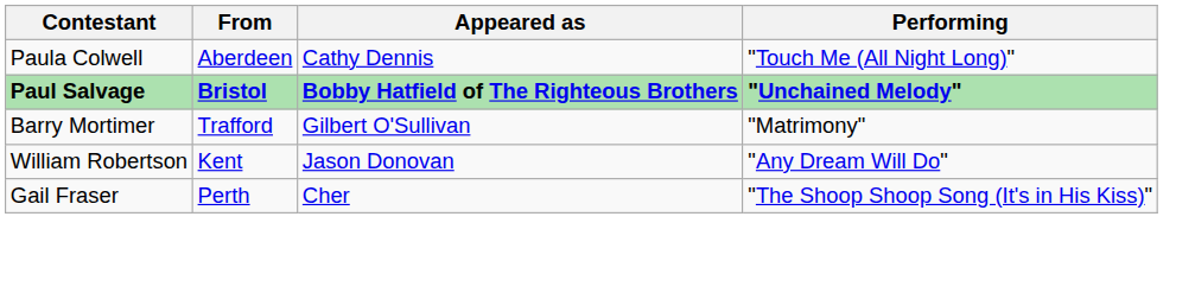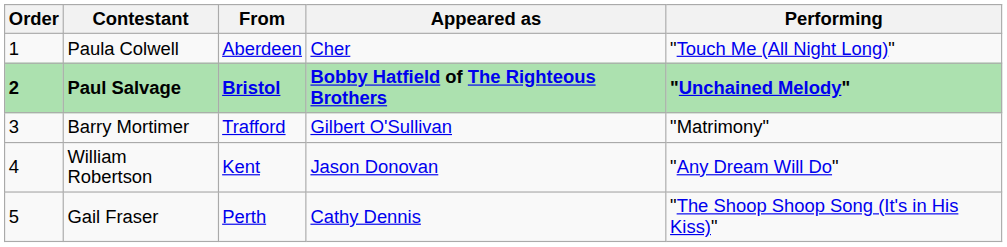+ column: Order | 1 | 2 | 3 | 4 | 5
Paula Colwell | Appeared as: Cathy Dennis -> Cher
Gail Fraser | Appeared as: Cher -> Cathy Dennis
